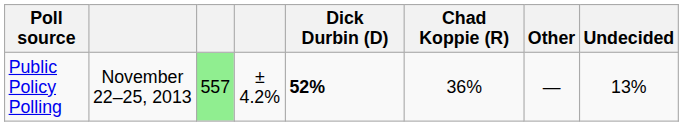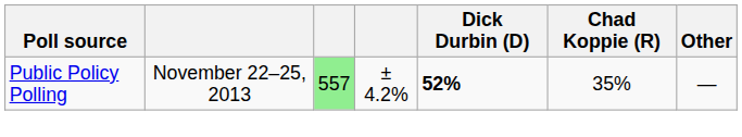- column: Undecided | 13%
Public Policy Polling | Chad Koppie (R): 36% -> 35%
